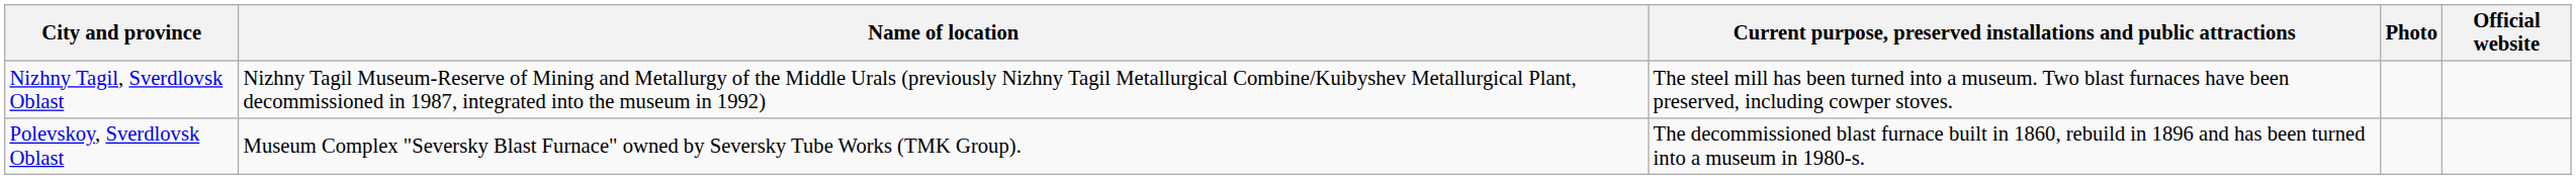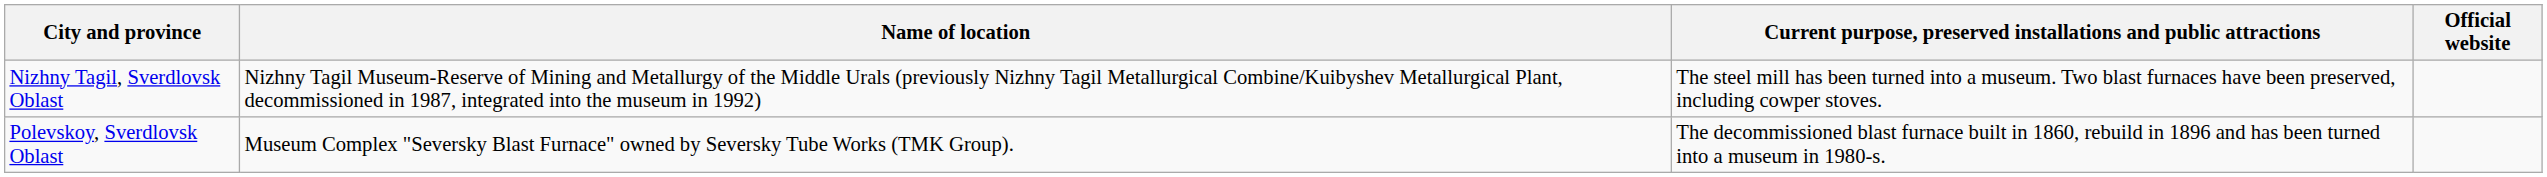- column: Photo
